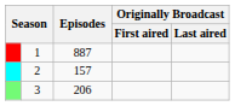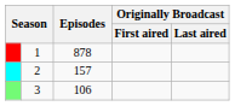1 | Episodes: 887 -> 878
3 | Episodes: 206 -> 106
